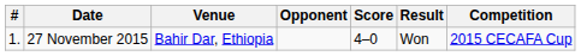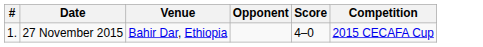- column: Result | Won
